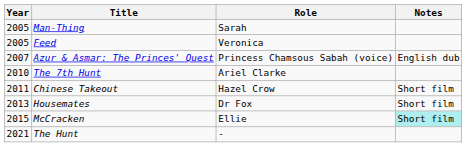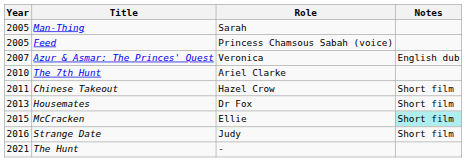Feed | Role: Veronica -> Princess Chamsous Sabah (voice)
Azur & Asmar: The Princes' Quest | Role: Princess Chamsous Sabah (voice) -> Veronica
+ row: 2016 | Strange Date | Judy | Short film
